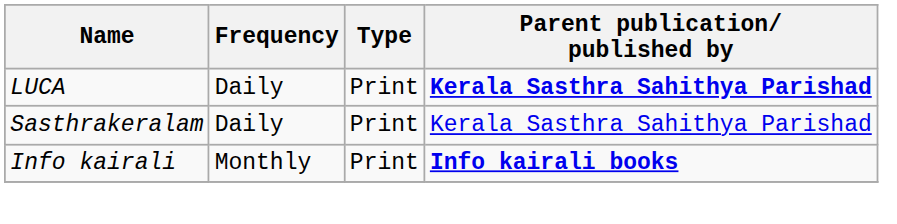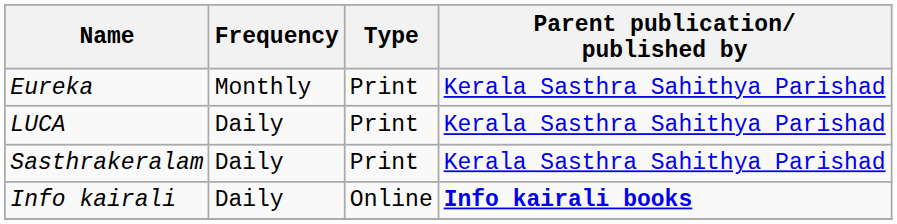+ row: Eureka | Monthly | Print | Kerala Sasthra Sahithya Parishad
LUCA | Parent publication/ published by: bold -> normal
Info kairali | Frequency: Monthly -> Daily
Info kairali | Type: Print -> Online
